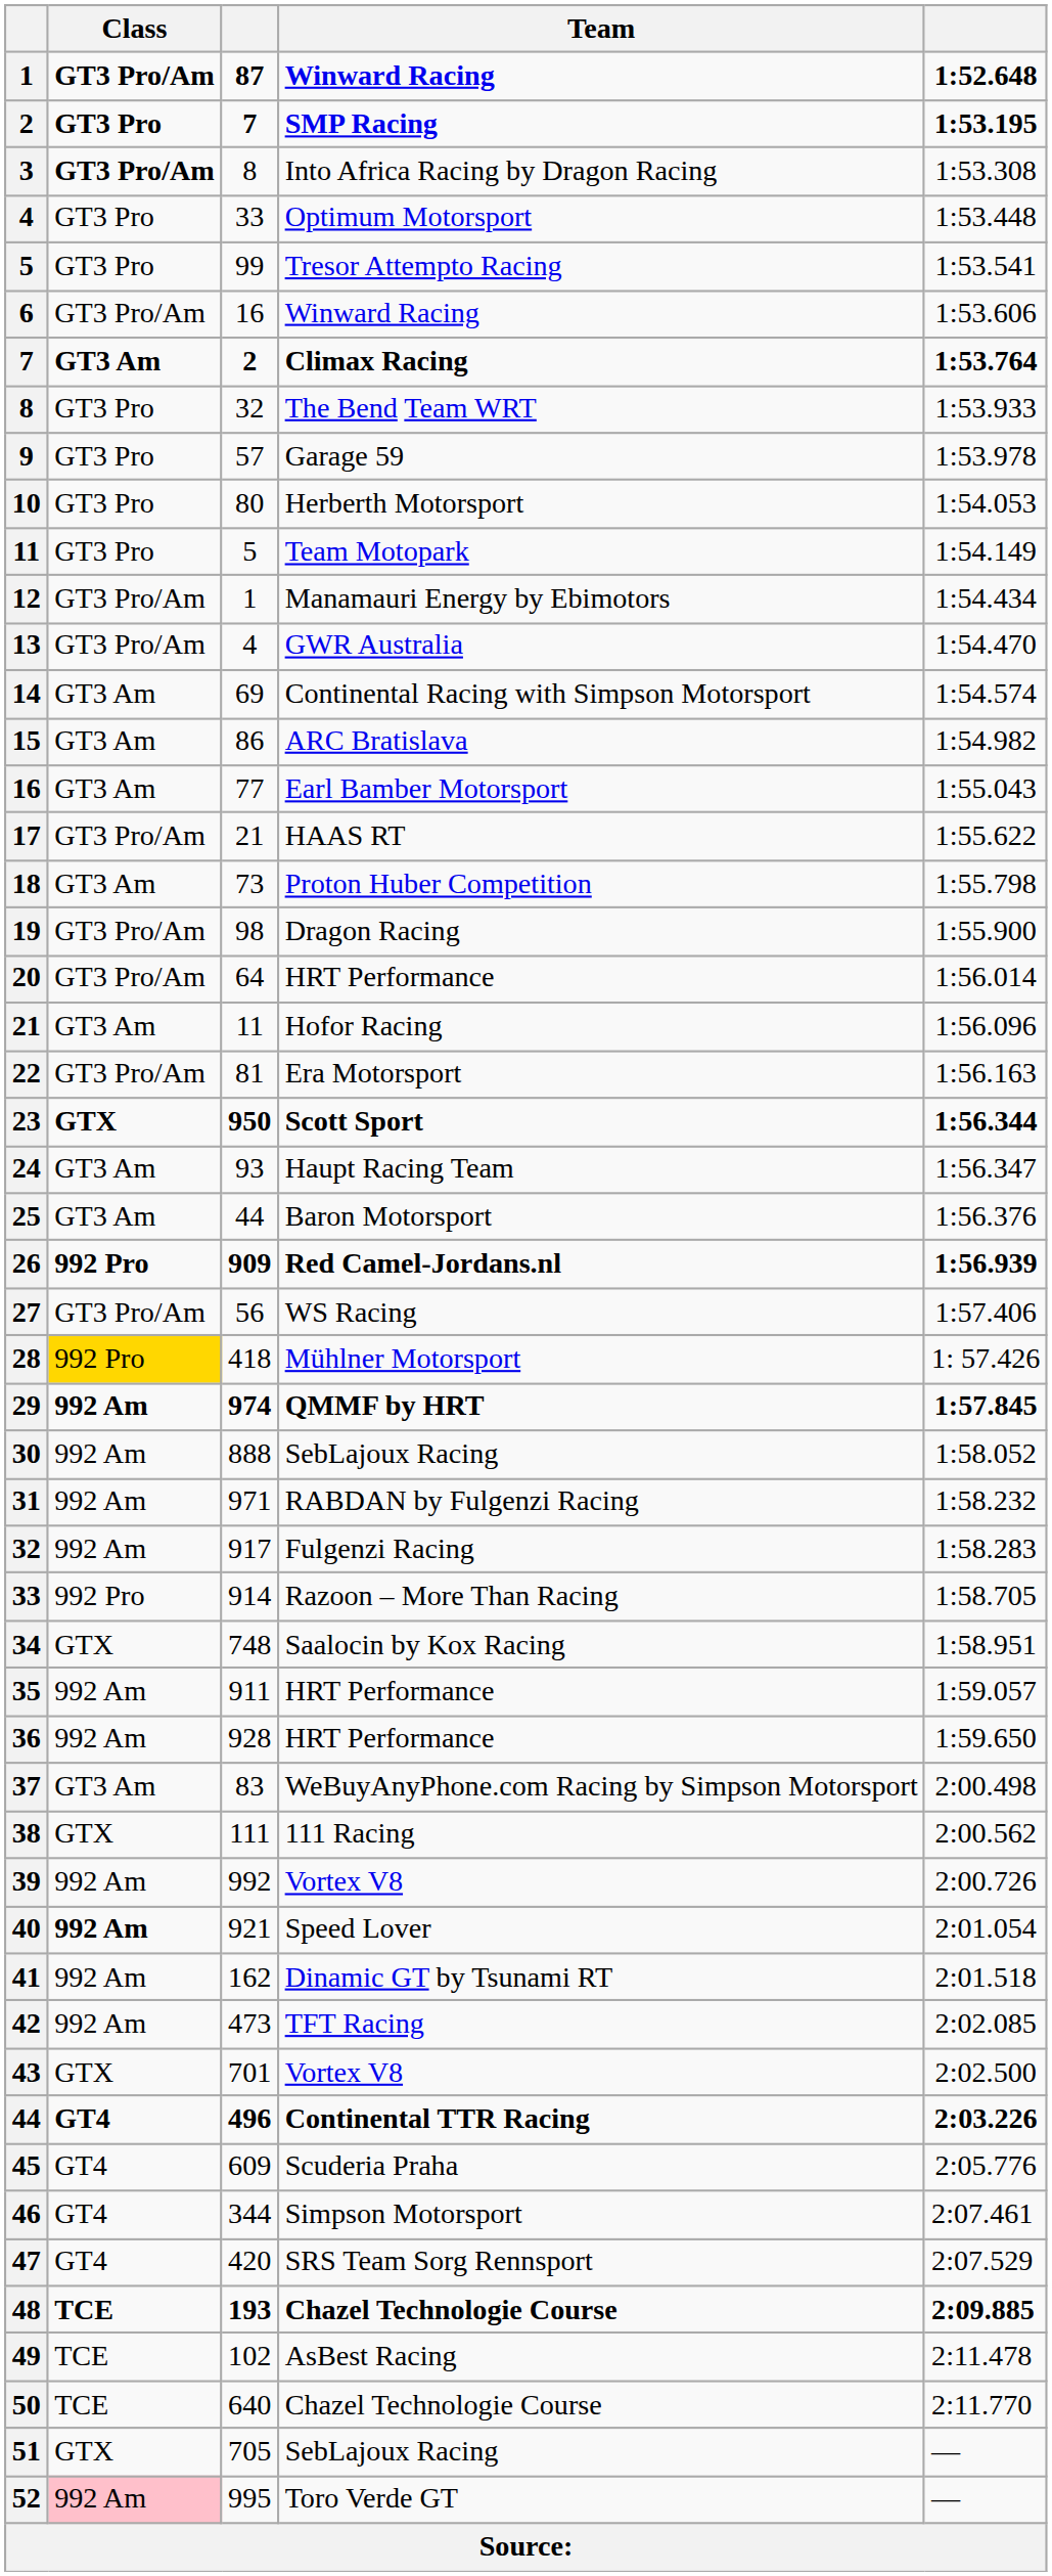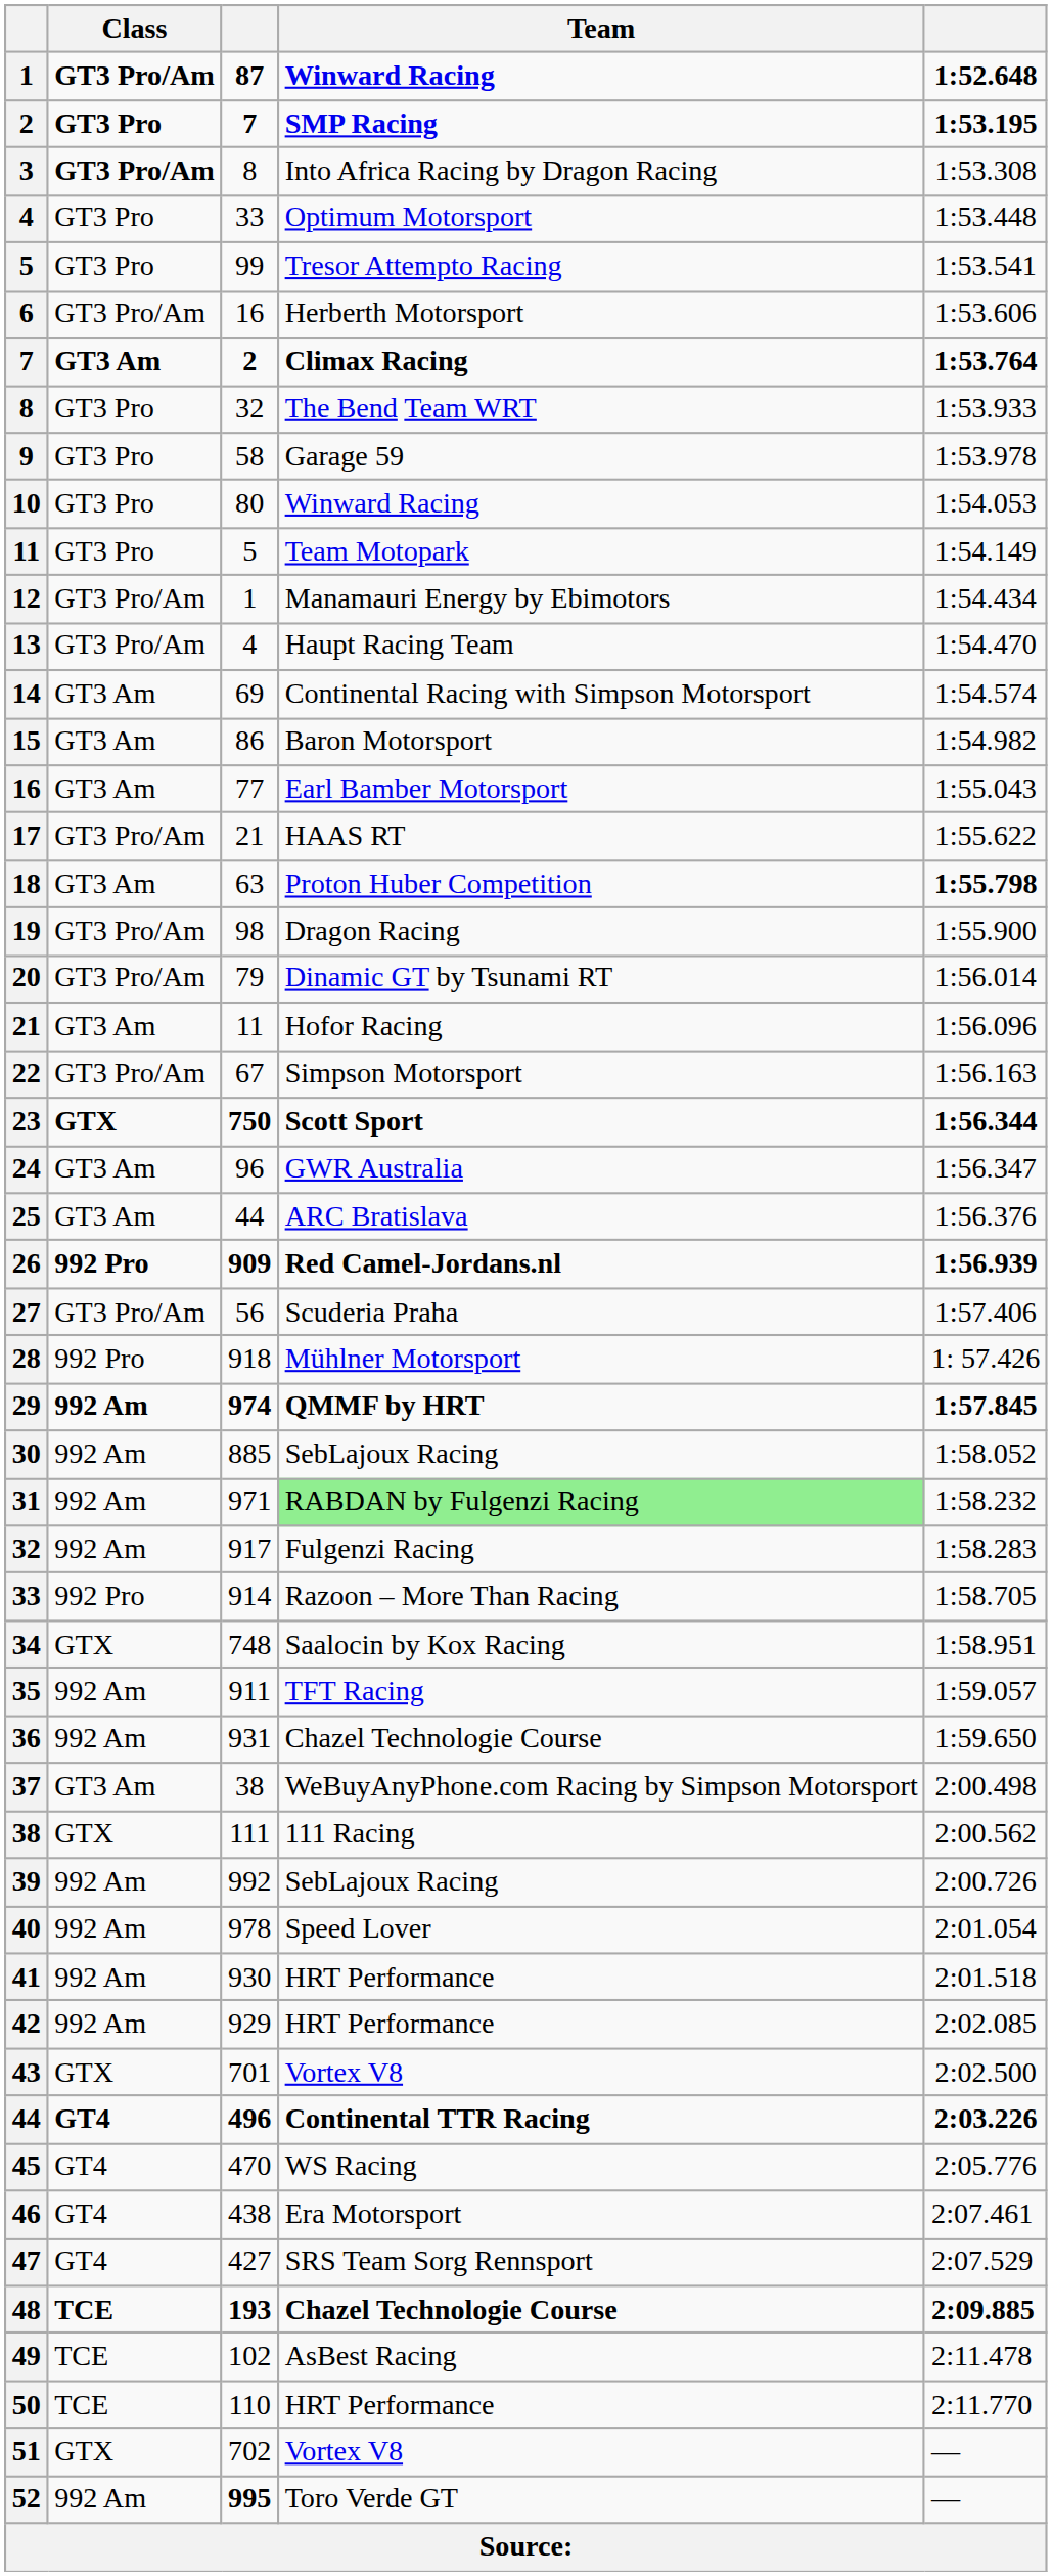6 | Team: Winward Racing -> Herberth Motorsport
9 | column 3: 57 -> 58
10 | Team: Herberth Motorsport -> Winward Racing
13 | Team: GWR Australia -> Haupt Racing Team
15 | Team: ARC Bratislava -> Baron Motorsport
18 | column 3: 73 -> 63
18 | column 5: normal -> bold
20 | column 3: 64 -> 79
20 | Team: HRT Performance -> Dinamic GT by Tsunami RT
22 | column 3: 81 -> 67
22 | Team: Era Motorsport -> Simpson Motorsport
23 | column 3: 950 -> 750
24 | column 3: 93 -> 96
24 | Team: Haupt Racing Team -> GWR Australia
25 | Team: Baron Motorsport -> ARC Bratislava
27 | Team: WS Racing -> Scuderia Praha
28 | Class: gold background -> no background
28 | column 3: 418 -> 918
30 | column 3: 888 -> 885
31 | Team: no background -> lightgreen background
35 | Team: HRT Performance -> TFT Racing
36 | column 3: 928 -> 931
36 | Team: HRT Performance -> Chazel Technologie Course
37 | column 3: 83 -> 38
39 | Team: Vortex V8 -> SebLajoux Racing
40 | Class: bold -> normal
40 | column 3: 921 -> 978
41 | column 3: 162 -> 930
41 | Team: Dinamic GT by Tsunami RT -> HRT Performance
42 | column 3: 473 -> 929
42 | Team: TFT Racing -> HRT Performance
45 | column 3: 609 -> 470
45 | Team: Scuderia Praha -> WS Racing
46 | column 3: 344 -> 438
46 | Team: Simpson Motorsport -> Era Motorsport
47 | column 3: 420 -> 427
50 | column 3: 640 -> 110
50 | Team: Chazel Technologie Course -> HRT Performance
51 | column 3: 705 -> 702
51 | Team: SebLajoux Racing -> Vortex V8
52 | Class: pink background -> no background
52 | column 3: normal -> bold
